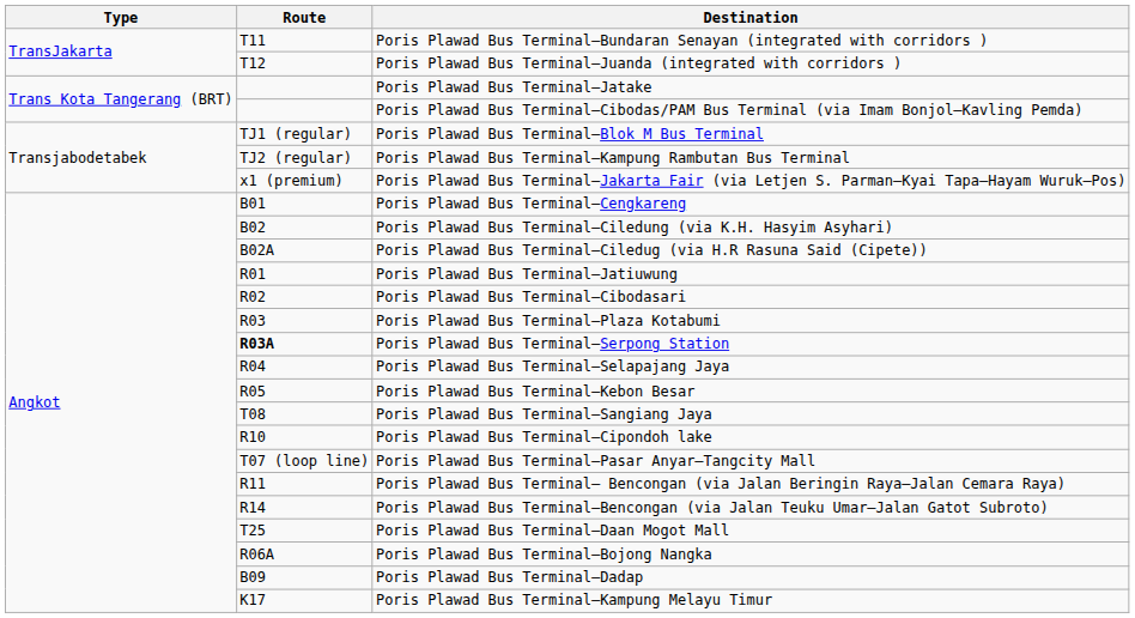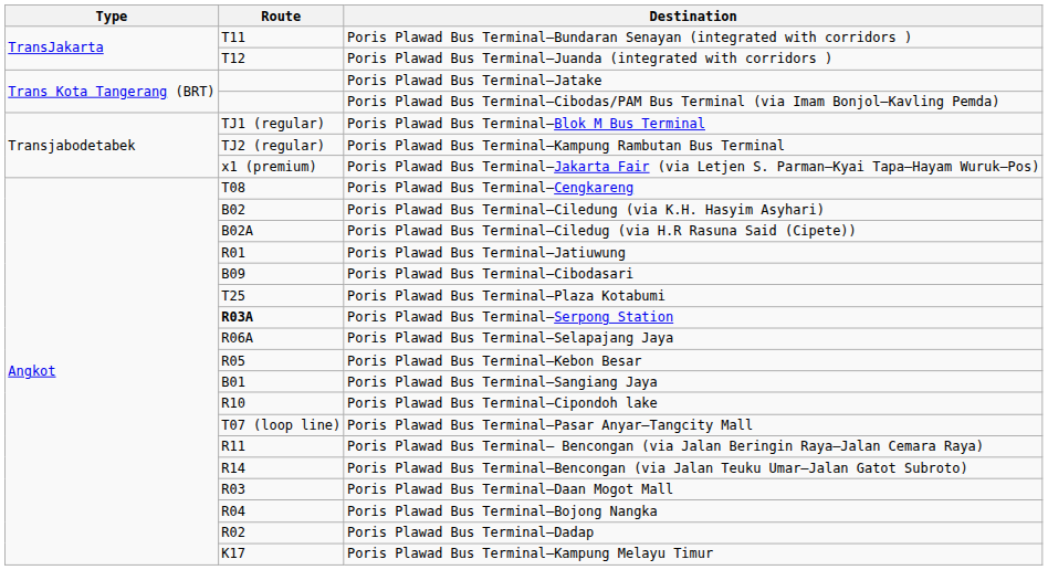Poris Plawad Bus Terminal–Cengkareng | Route: B01 -> T08
Poris Plawad Bus Terminal–Cibodasari | Route: R02 -> B09
Poris Plawad Bus Terminal–Plaza Kotabumi | Route: R03 -> T25
Poris Plawad Bus Terminal–Selapajang Jaya | Route: R04 -> R06A
Poris Plawad Bus Terminal–Sangiang Jaya | Route: T08 -> B01
Poris Plawad Bus Terminal–Daan Mogot Mall | Route: T25 -> R03
Poris Plawad Bus Terminal–Bojong Nangka | Route: R06A -> R04
Poris Plawad Bus Terminal–Dadap | Route: B09 -> R02
